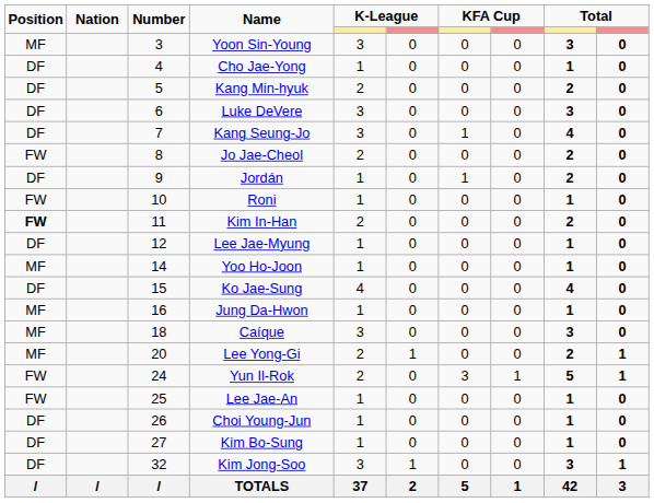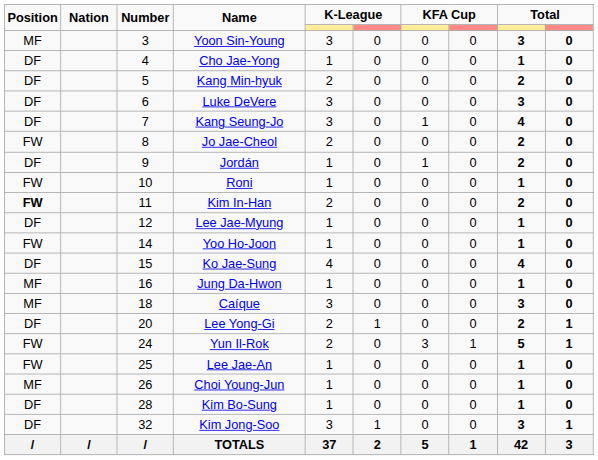Yoo Ho-Joon | Position: MF -> FW
Lee Yong-Gi | Position: MF -> DF
Choi Young-Jun | Position: DF -> MF
Kim Bo-Sung | Number: 27 -> 28
